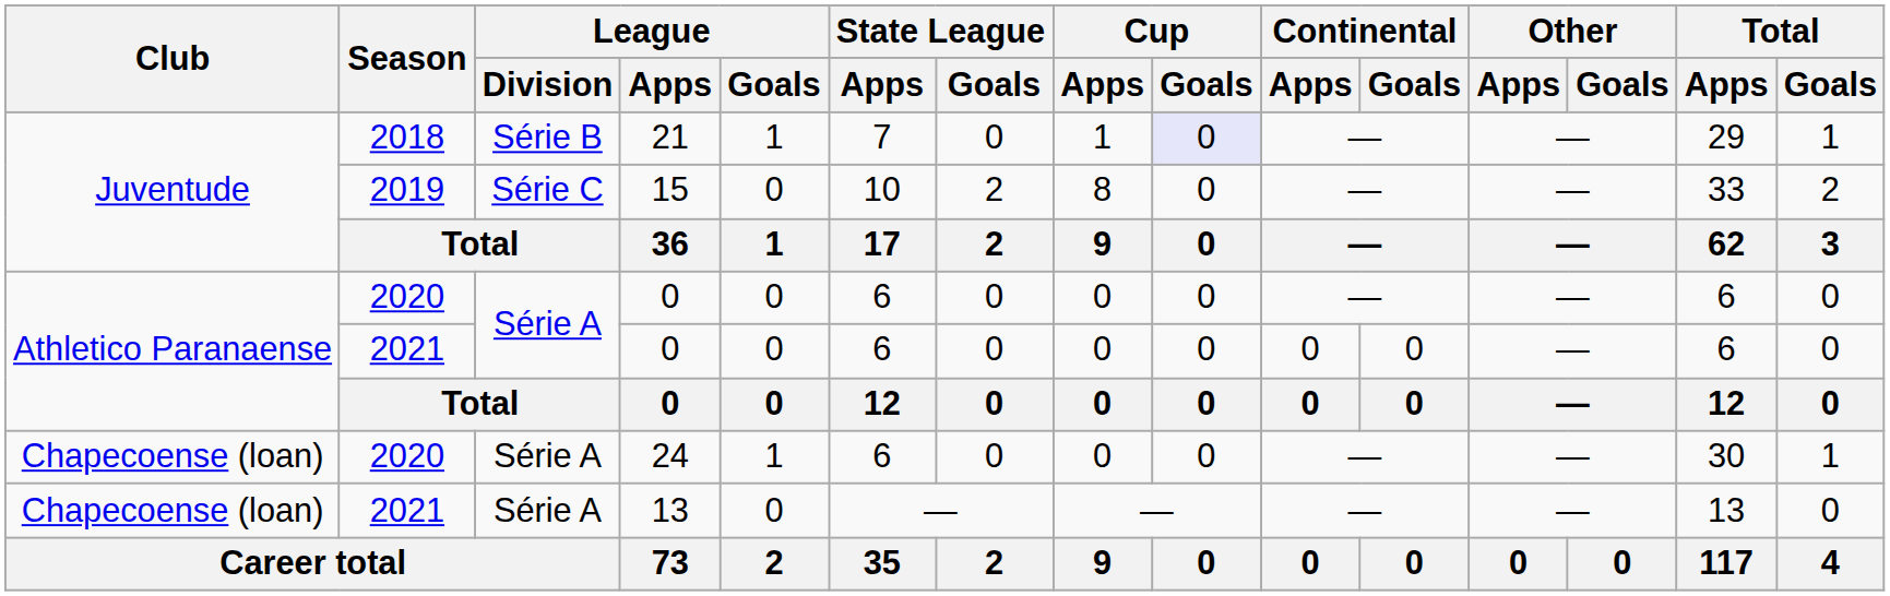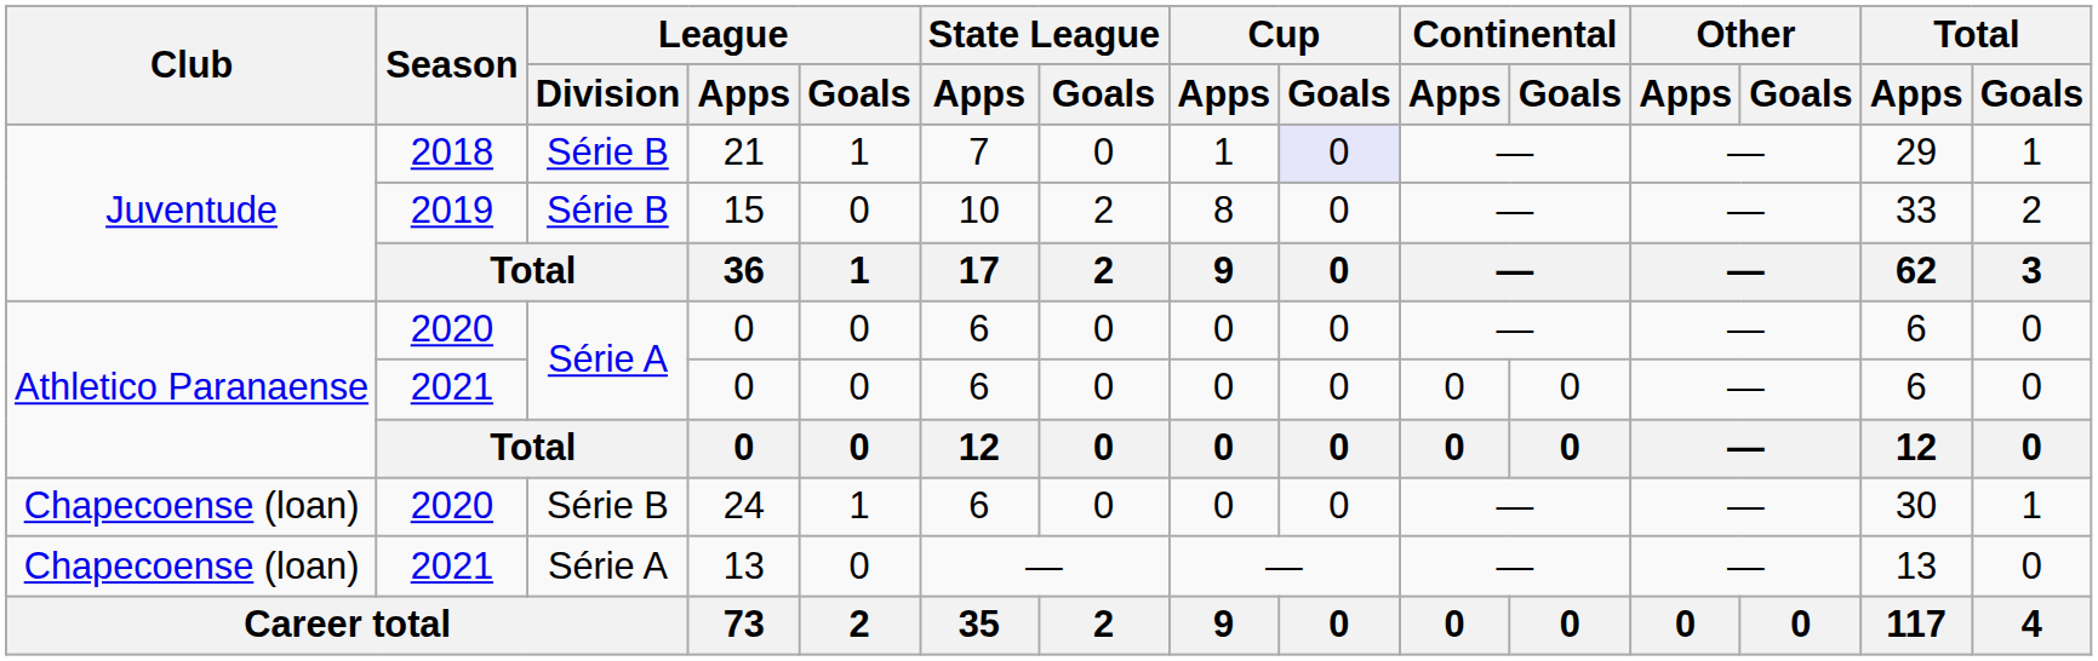15 | League / Division: Série C -> Série B
24 | League / Division: Série A -> Série B
